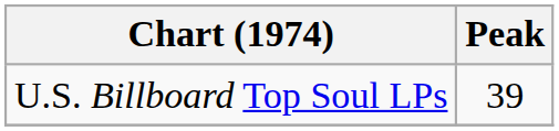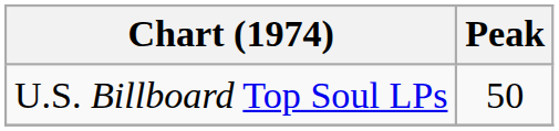U.S. Billboard Top Soul LPs | Peak: 39 -> 50
